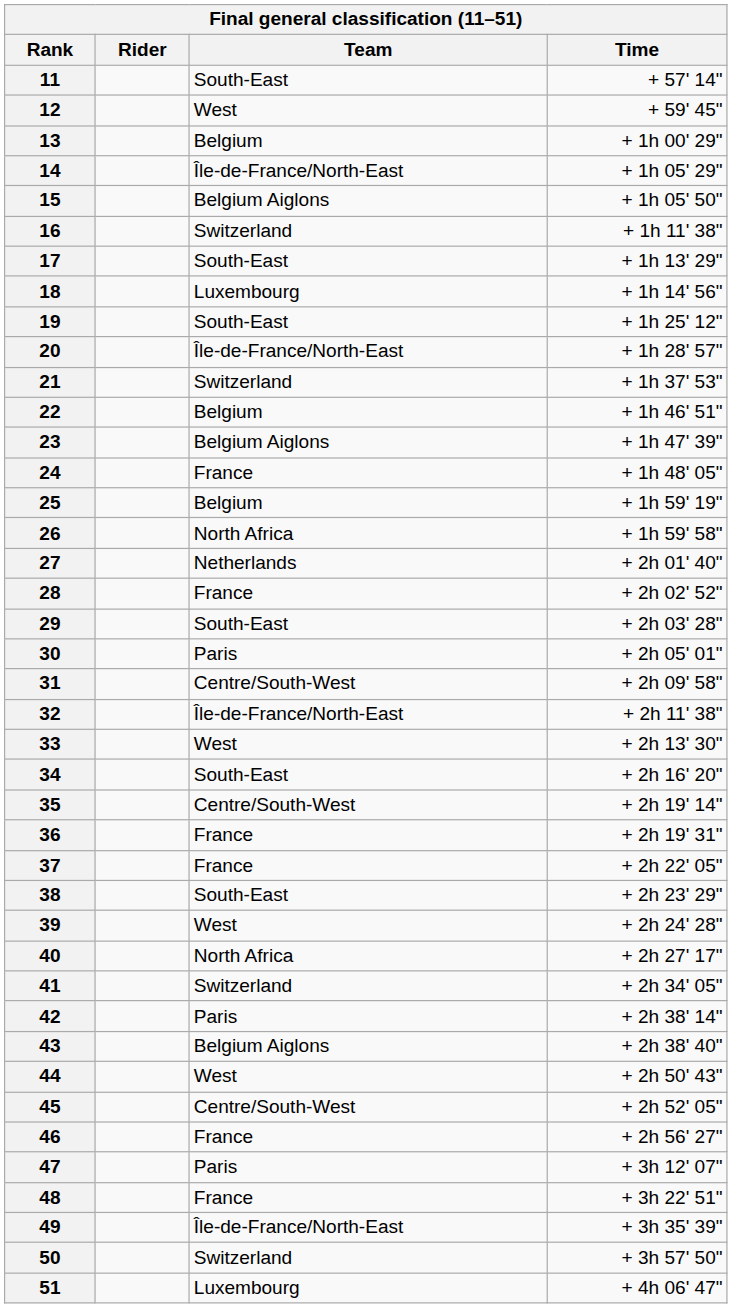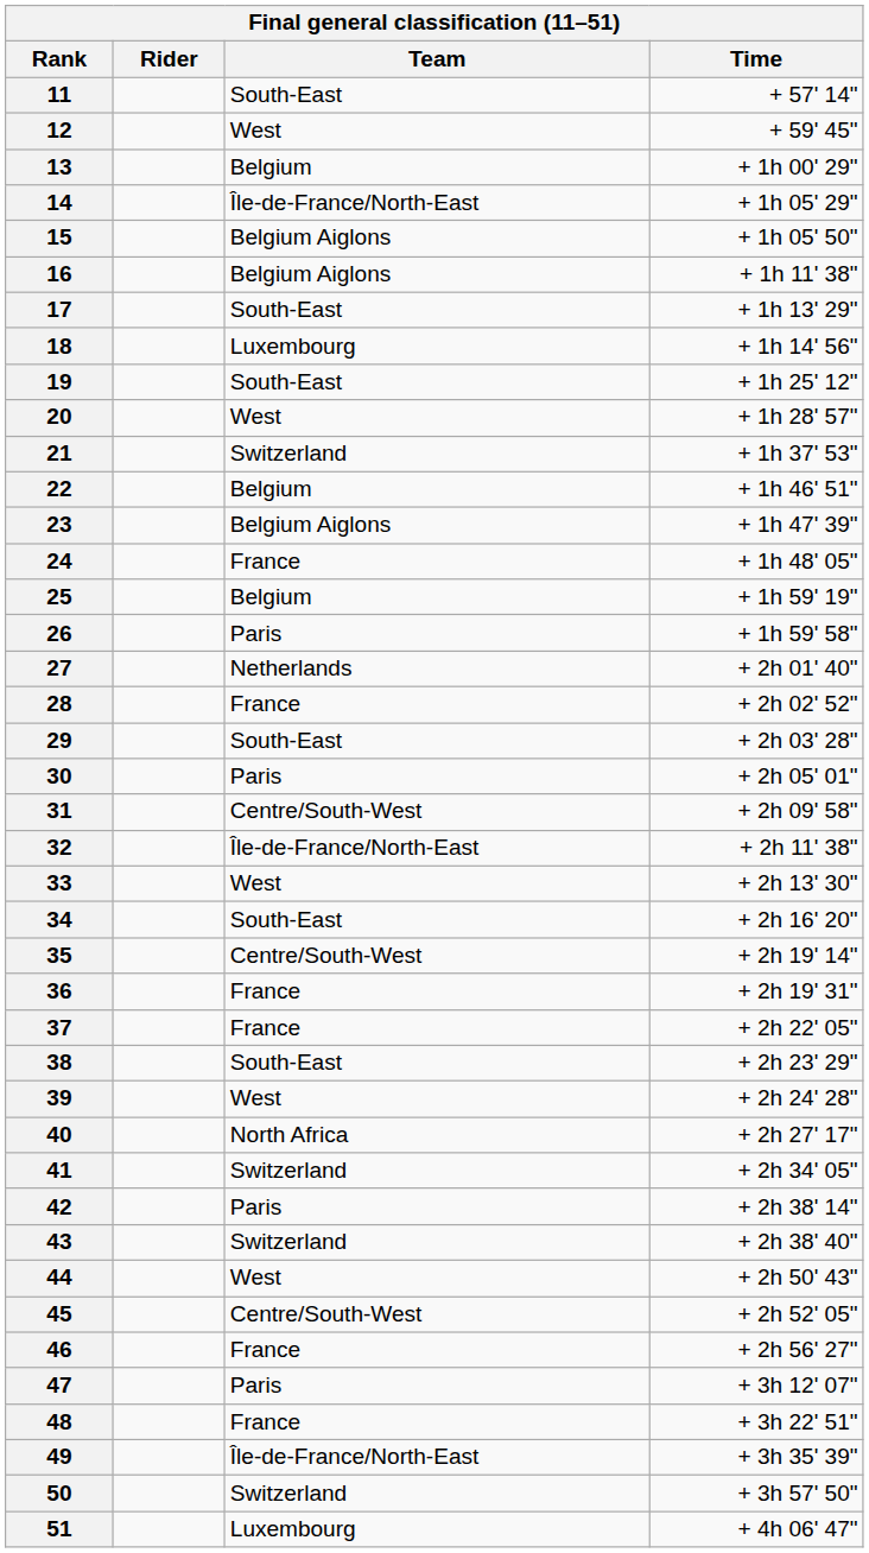16 | Team: Switzerland -> Belgium Aiglons
20 | Team: Île-de-France/North-East -> West
26 | Team: North Africa -> Paris
43 | Team: Belgium Aiglons -> Switzerland
